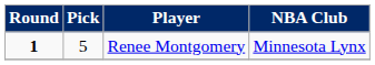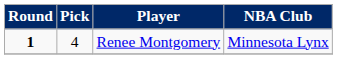Renee Montgomery | Pick: 5 -> 4
